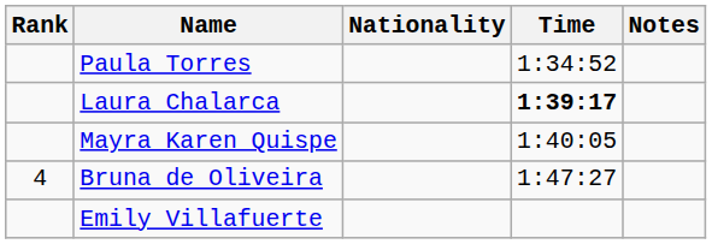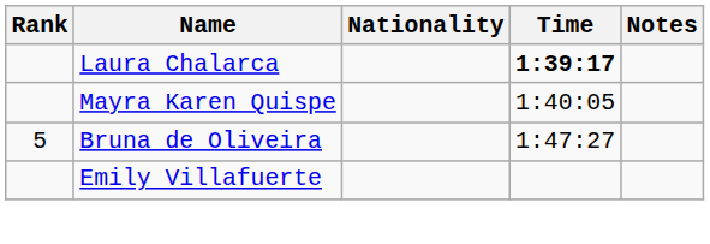- row: Paula Torres | 1:34:52
Bruna de Oliveira | Rank: 4 -> 5
